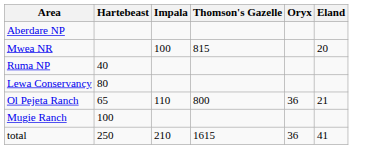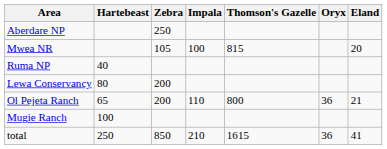+ column: Zebra | 250 | 105 | 200 | 200 | 850
